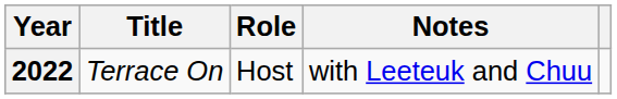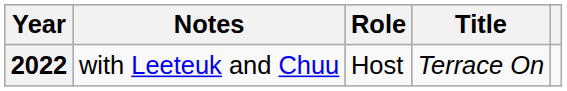columns swapped: Title <-> Notes
